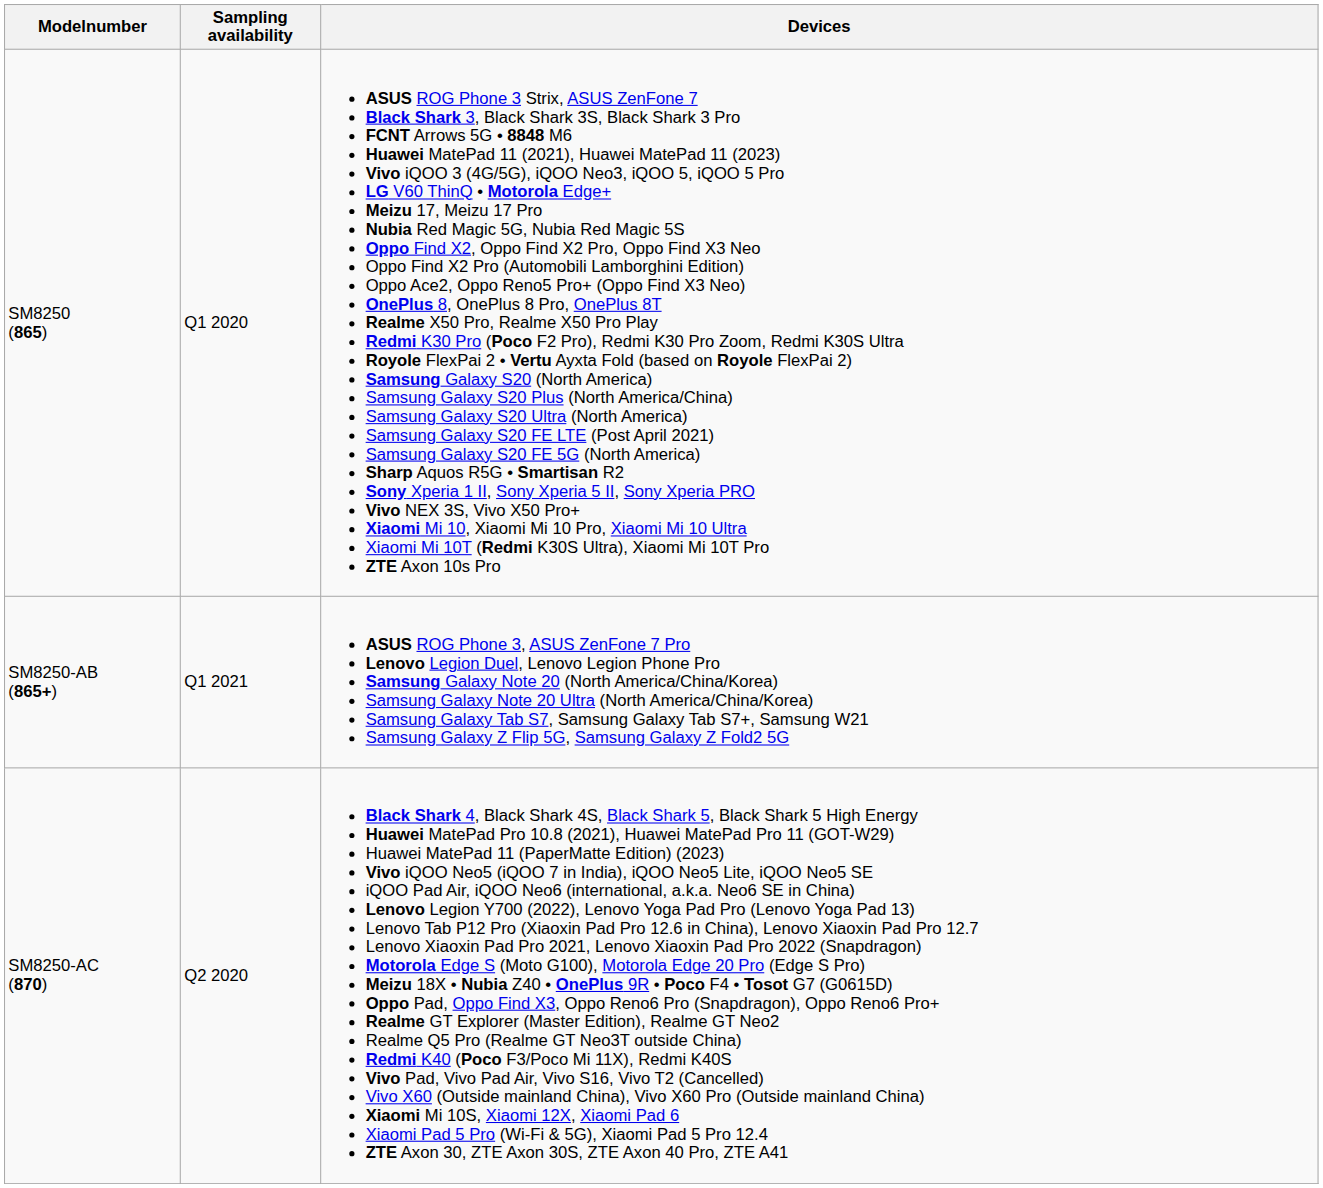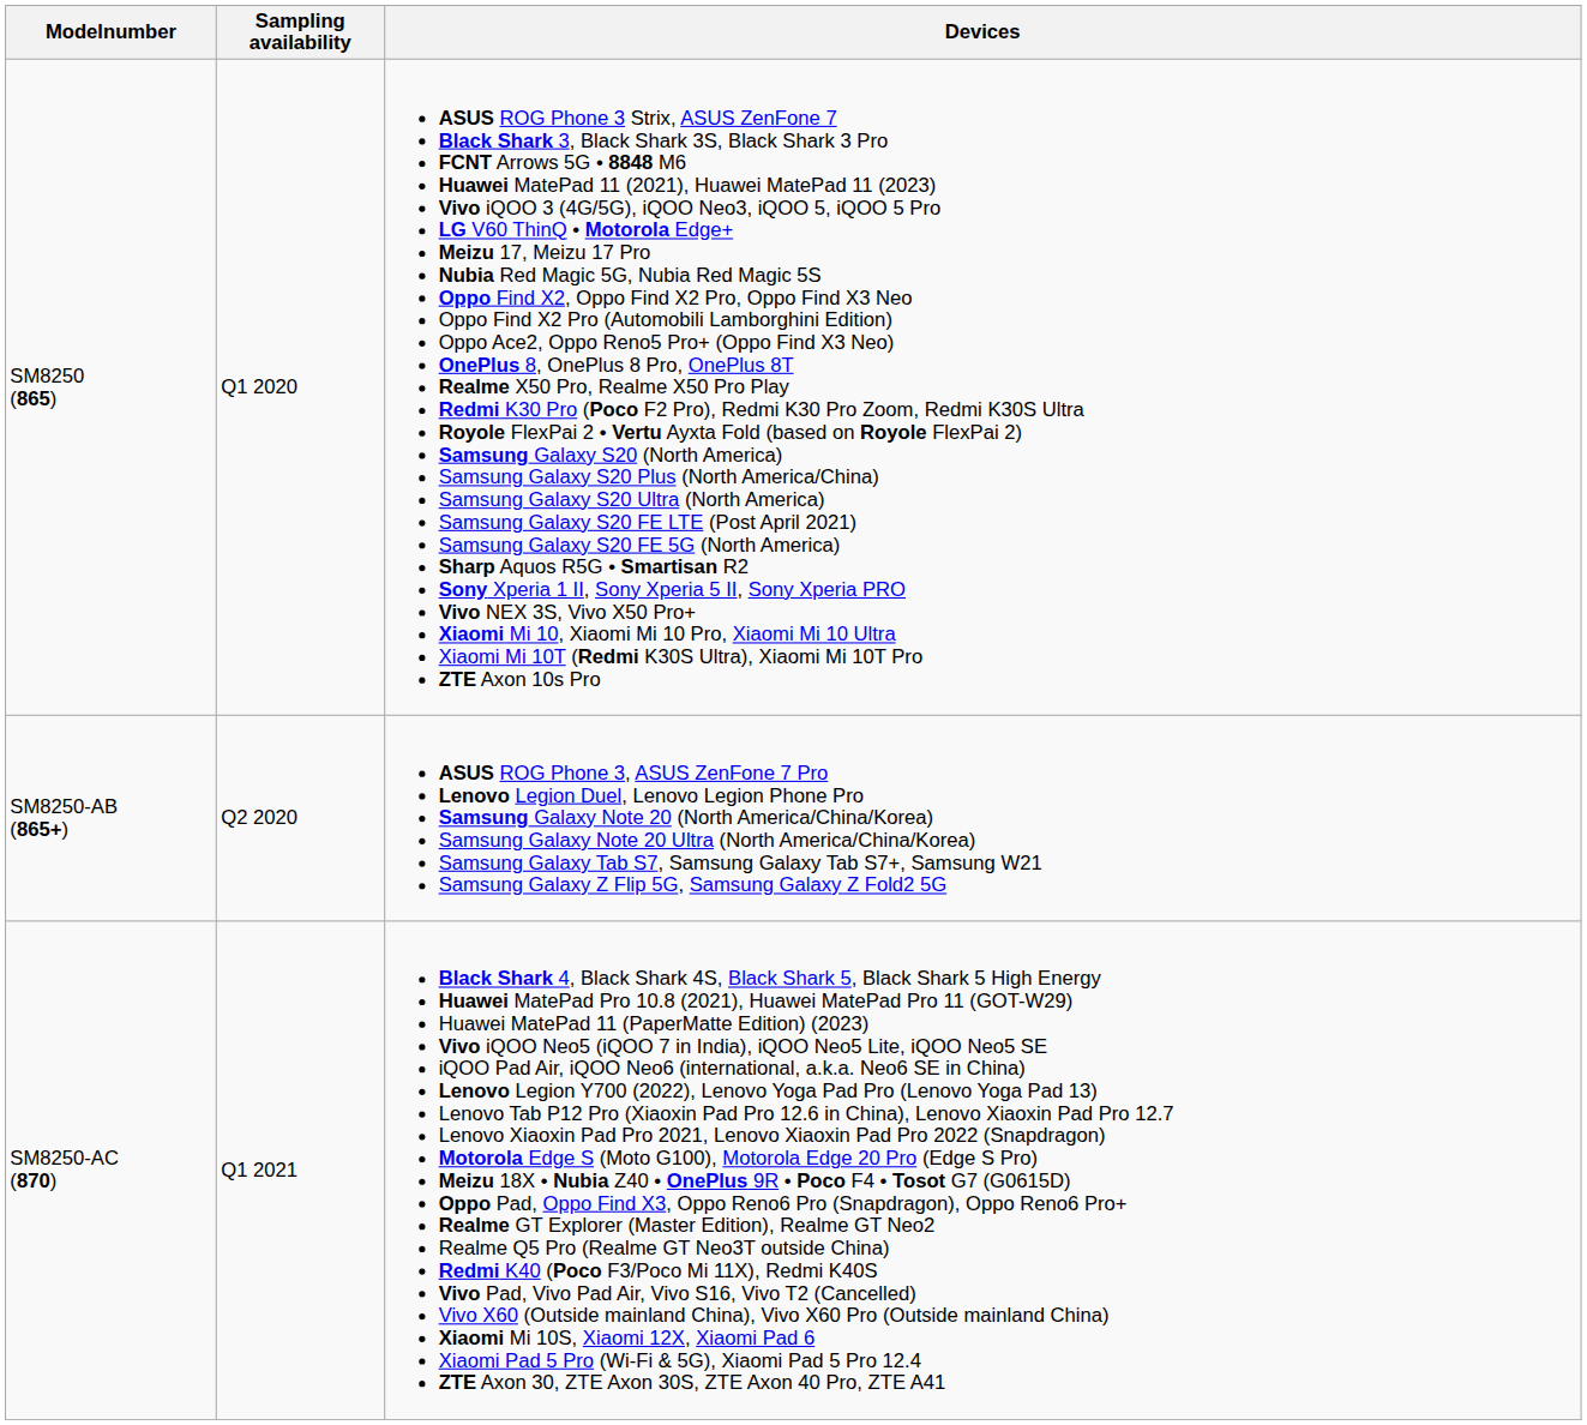SM8250-AB (865+) | Sampling availability: Q1 2021 -> Q2 2020
SM8250-AC (870) | Sampling availability: Q2 2020 -> Q1 2021
